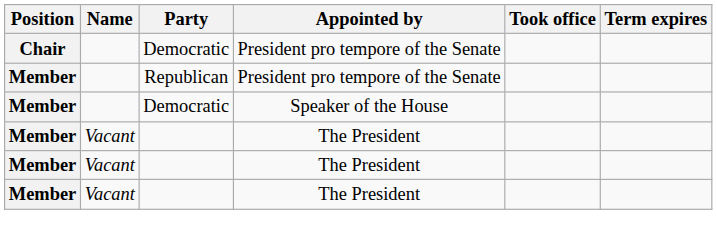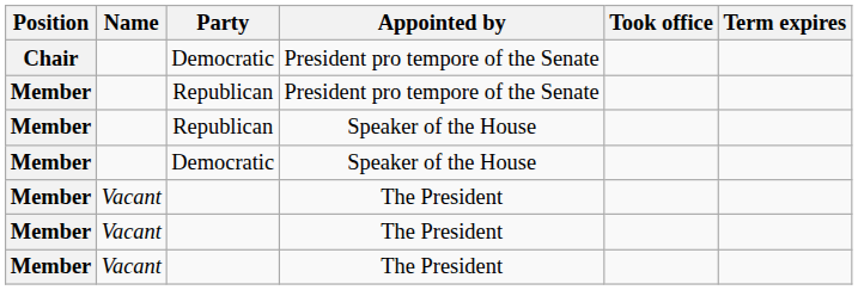+ row: Member | Republican | Speaker of the House
